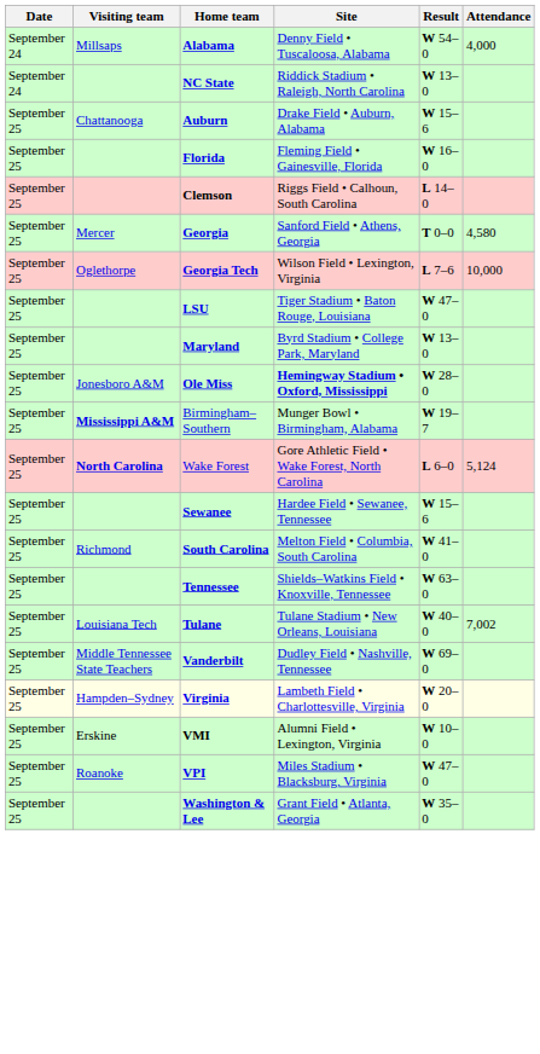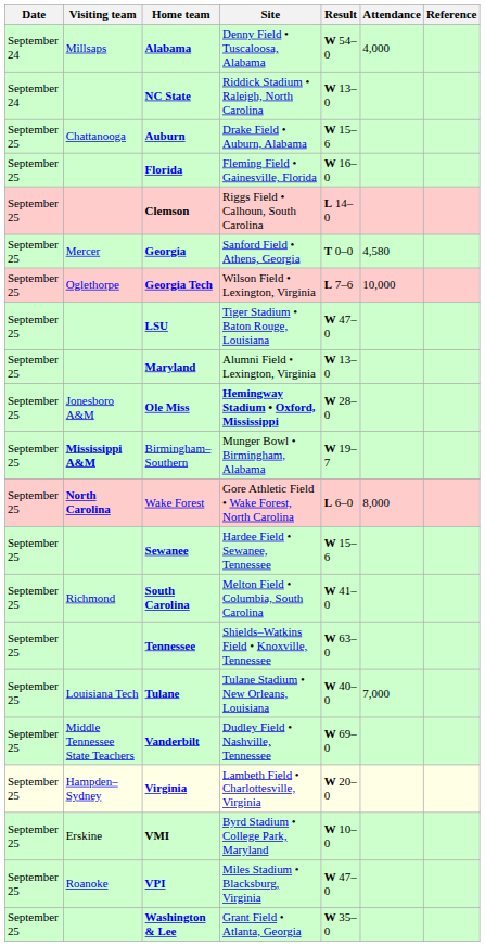+ column: Reference
Maryland | Site: Byrd Stadium • College Park, Maryland -> Alumni Field • Lexington, Virginia
Wake Forest | Attendance: 5,124 -> 8,000
Tulane | Attendance: 7,002 -> 7,000
VMI | Site: Alumni Field • Lexington, Virginia -> Byrd Stadium • College Park, Maryland
